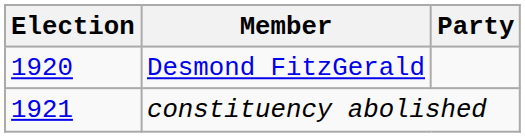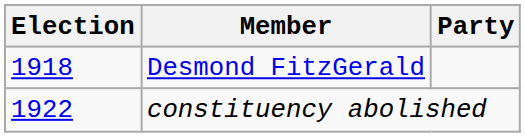Desmond FitzGerald | Election: 1920 -> 1918
constituency abolished | Election: 1921 -> 1922
